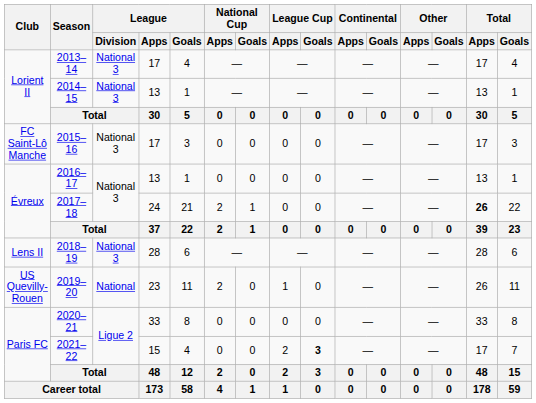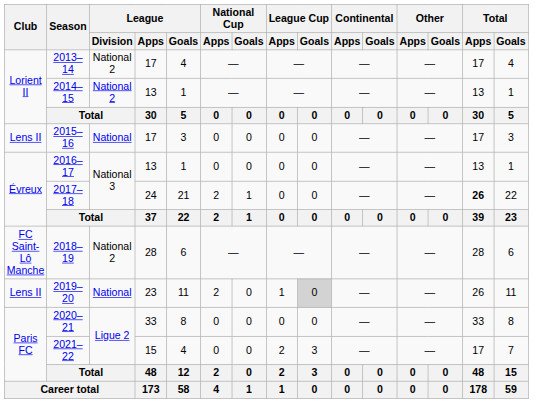2013–14 | League / Division: National 3 -> National 2
2014–15 | League / Division: National 3 -> National 2
2015–16 | Club: FC Saint-Lô Manche -> Lens II
2015–16 | League / Division: National 3 -> National
2018–19 | Club: Lens II -> FC Saint-Lô Manche
2018–19 | League / Division: National 3 -> National 2
2019–20 | Club: US Quevilly-Rouen -> Lens II
2019–20 | League Cup / Goals: no background -> lightgrey background
2021–22 | League Cup / Goals: bold -> normal
